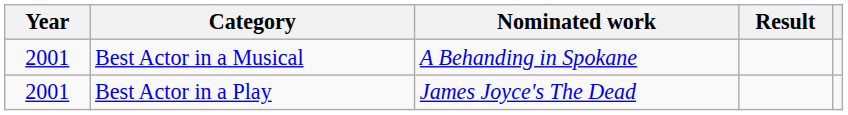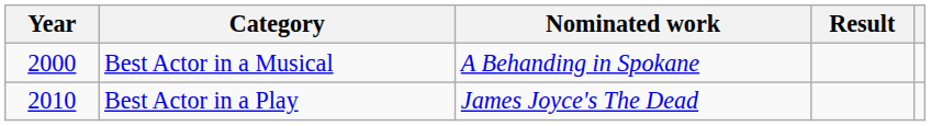Best Actor in a Musical | Year: 2001 -> 2000
Best Actor in a Play | Year: 2001 -> 2010
